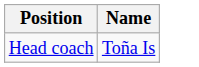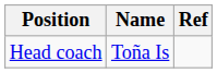+ column: Ref
